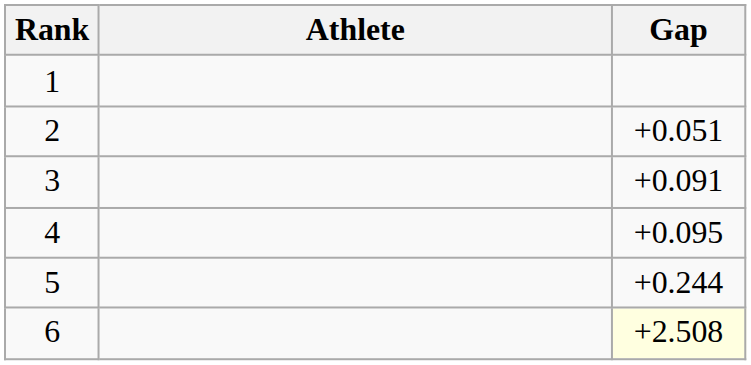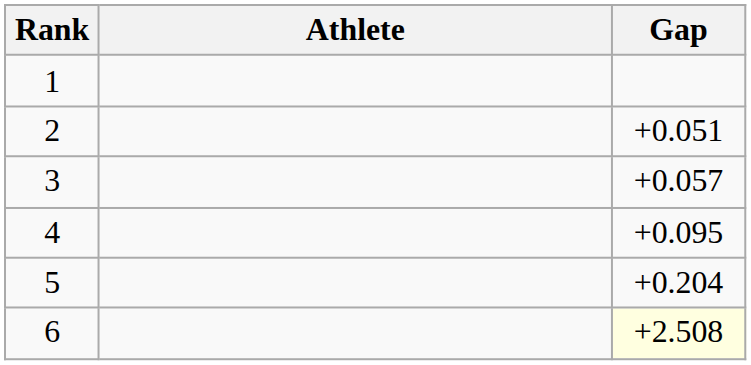3 | Gap: +0.091 -> +0.057
5 | Gap: +0.244 -> +0.204
